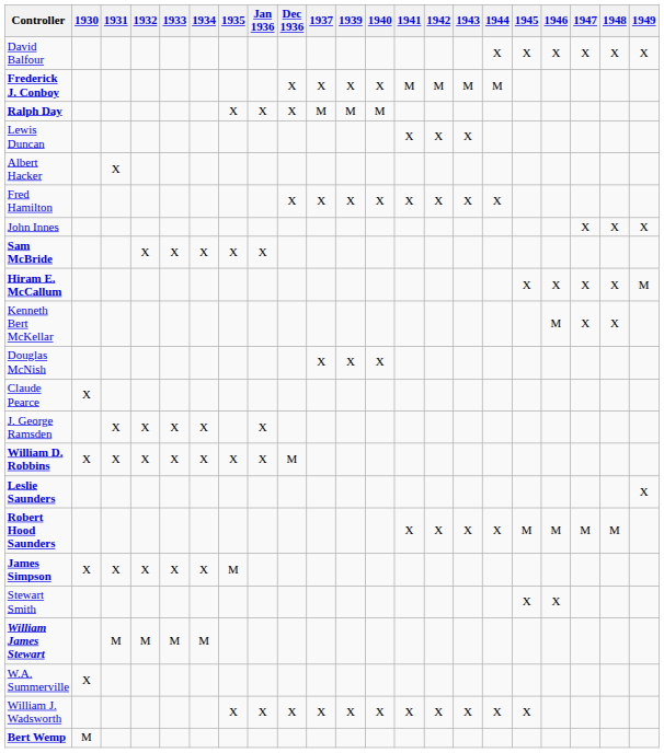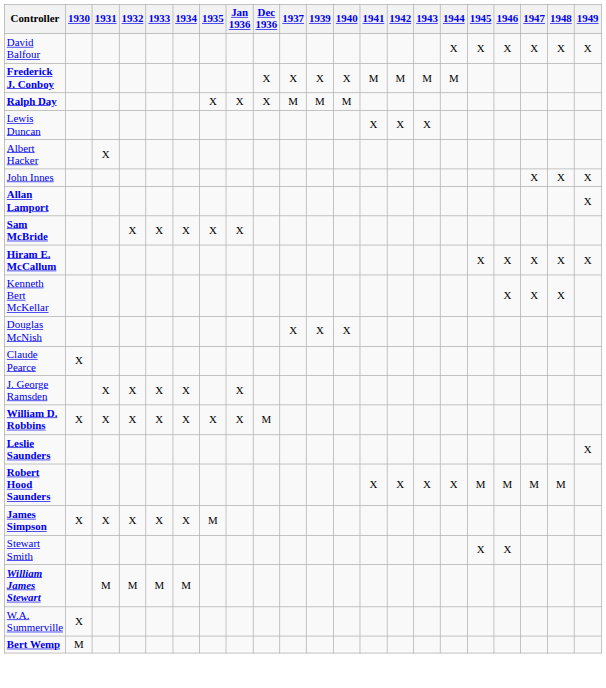- row: Fred Hamilton | X | X | X | X | X | X | X | X
+ row: Allan Lamport | X
Hiram E. McCallum | 1949: M -> X
Kenneth Bert McKellar | 1946: M -> X
- row: William J. Wadsworth | X | X | X | X | X | X | X | X | X | X | X
